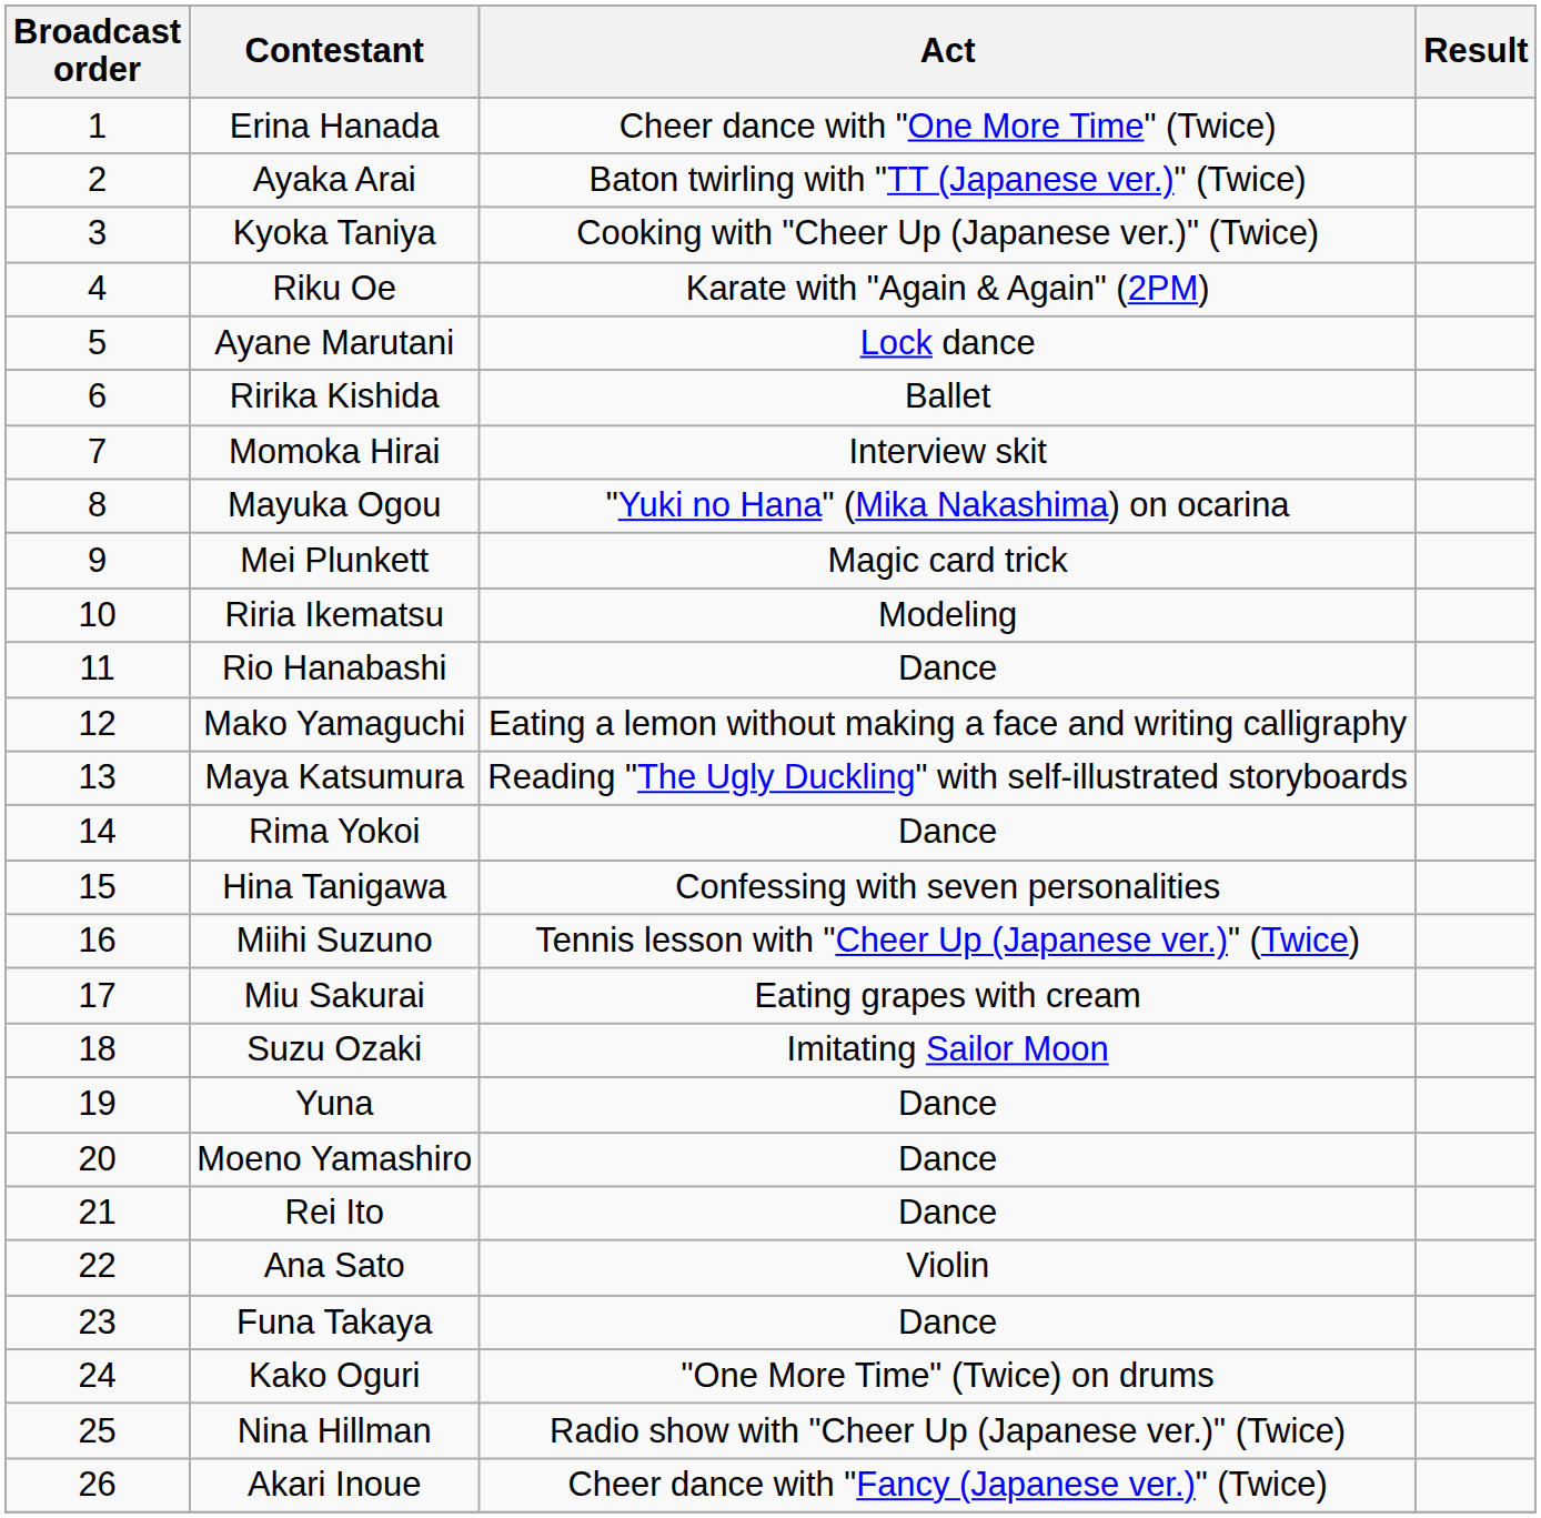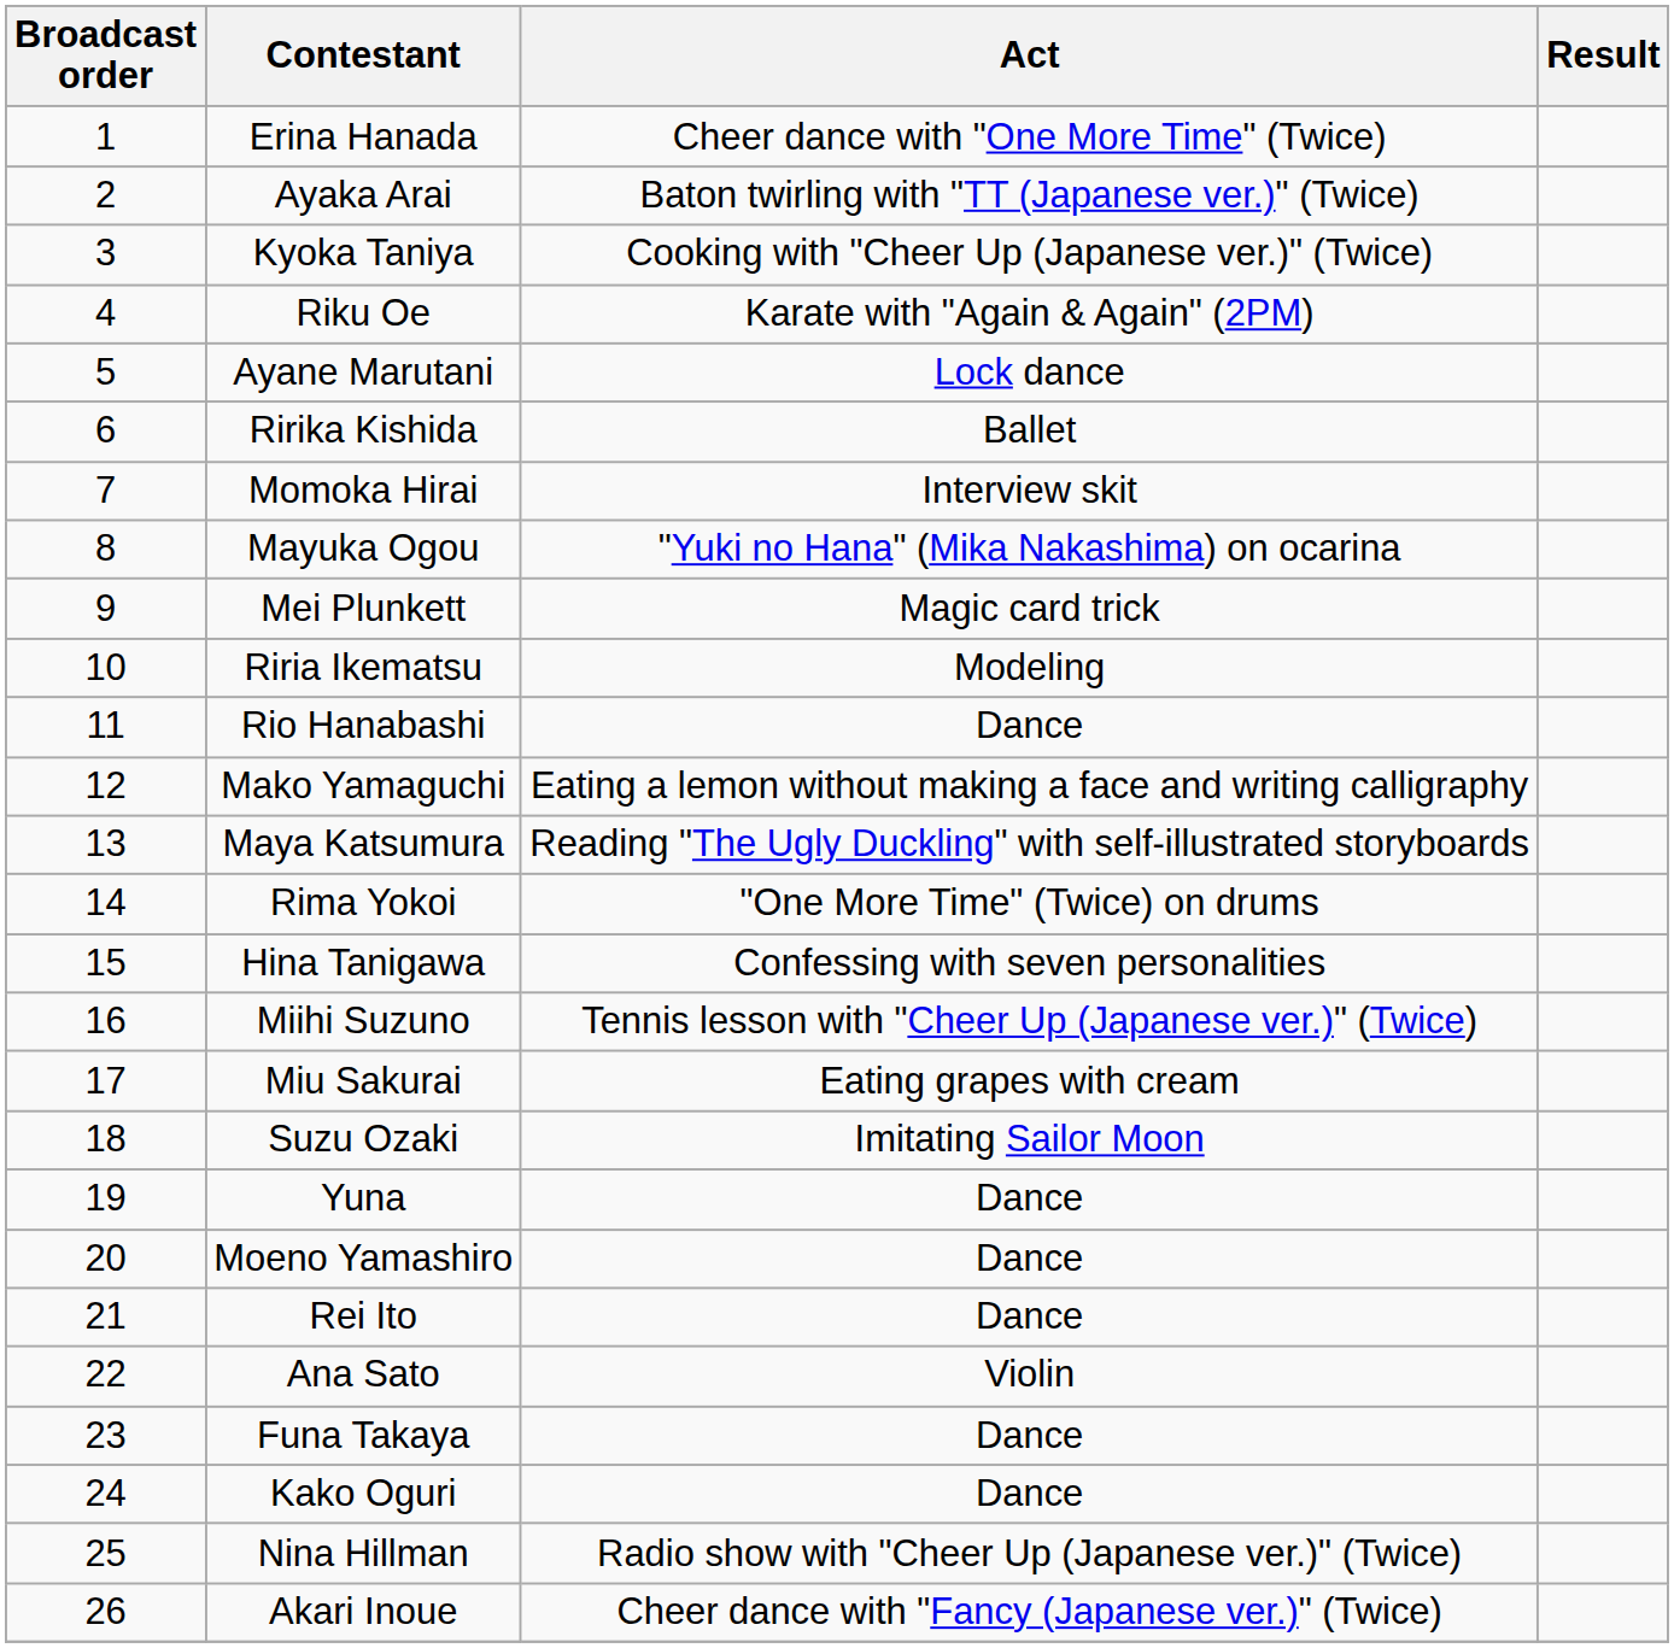Rima Yokoi | Act: Dance -> "One More Time" (Twice) on drums
Kako Oguri | Act: "One More Time" (Twice) on drums -> Dance
